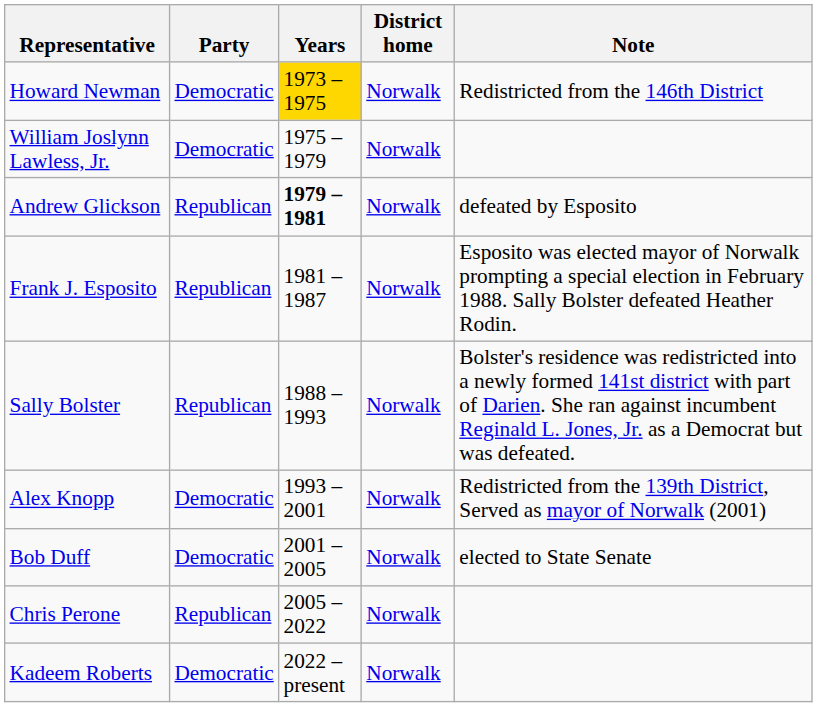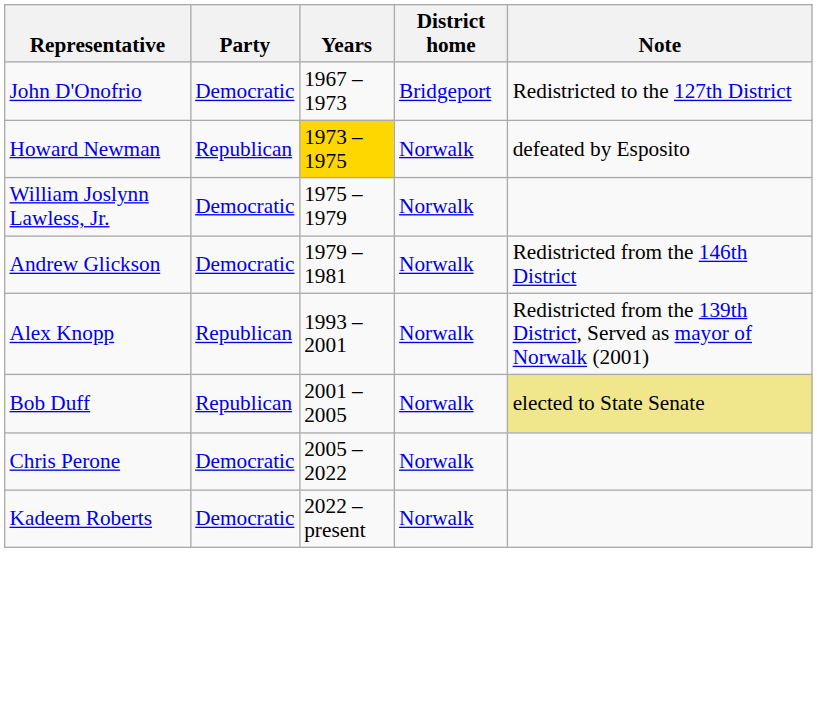+ row: John D'Onofrio | Democratic | 1967 – 1973 | Bridgeport | Redistricted to the 127th District
Howard Newman | Party: Democratic -> Republican
Howard Newman | Note: Redistricted from the 146th District -> defeated by Esposito
Andrew Glickson | Party: Republican -> Democratic
Andrew Glickson | Years: bold -> normal
Andrew Glickson | Note: defeated by Esposito -> Redistricted from the 146th District
- row: Frank J. Esposito | Republican | 1981 – 1987 | Norwalk | Esposito was elected mayor of Norwalk prompting a special election in February 1988. Sally Bolster defeated Heather Rodin.
- row: Sally Bolster | Republican | 1988 – 1993 | Norwalk | Bolster's residence was redistricted into a newly formed 141st district with part of Darien. She ran against incumbent Reginald L. Jones, Jr. as a Democrat but was defeated.
Alex Knopp | Party: Democratic -> Republican
Bob Duff | Party: Democratic -> Republican
Bob Duff | Note: no background -> khaki background
Chris Perone | Party: Republican -> Democratic
